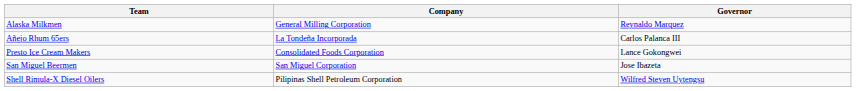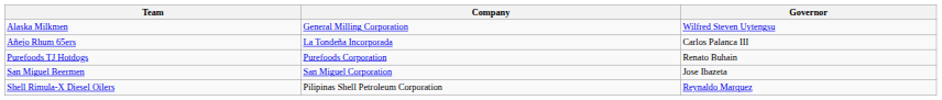Alaska Milkmen | Governor: Reynaldo Marquez -> Wilfred Steven Uytengsu
+ row: Purefoods TJ Hotdogs | Purefoods Corporation | Renato Buhain
- row: Presto Ice Cream Makers | Consolidated Foods Corporation | Lance Gokongwei
Shell Rimula-X Diesel Oilers | Governor: Wilfred Steven Uytengsu -> Reynaldo Marquez
